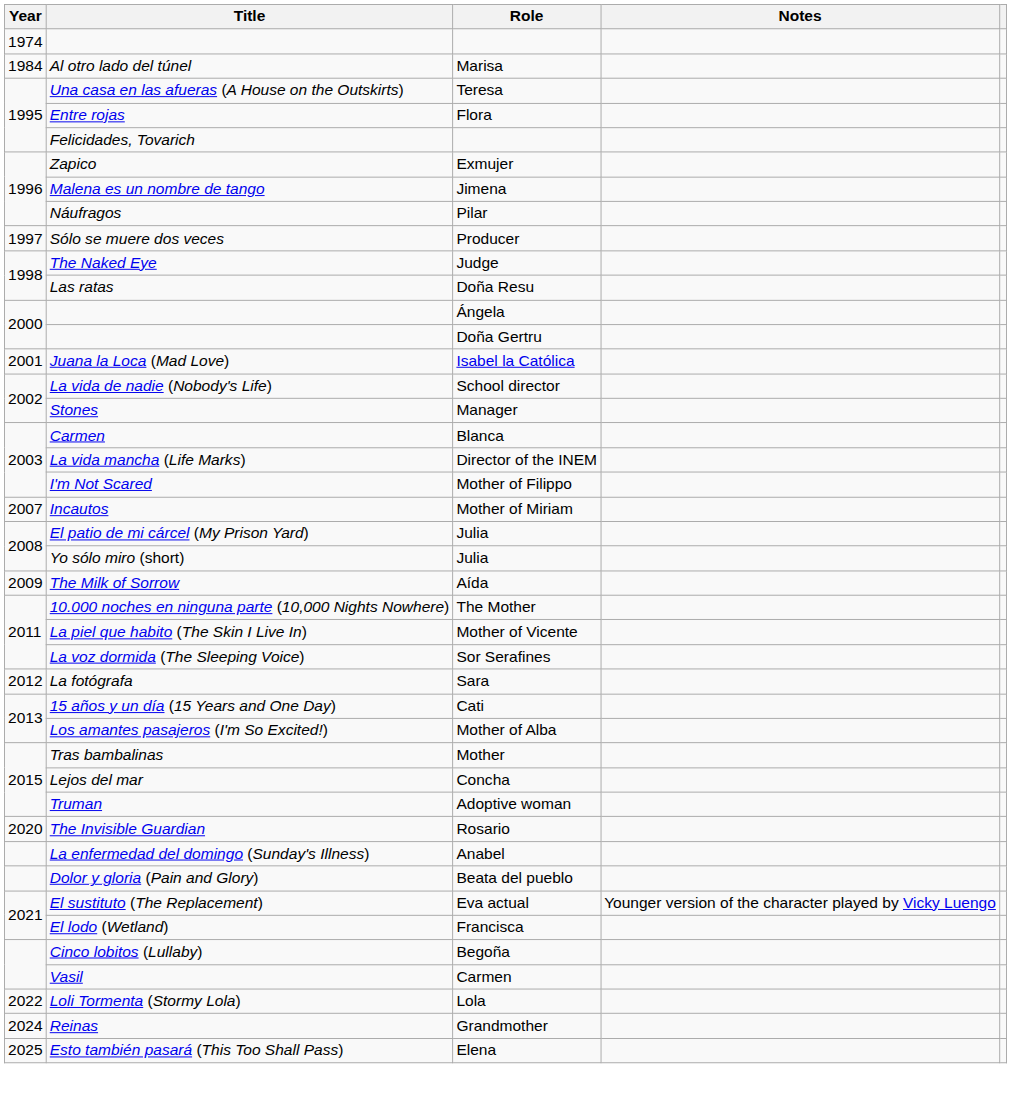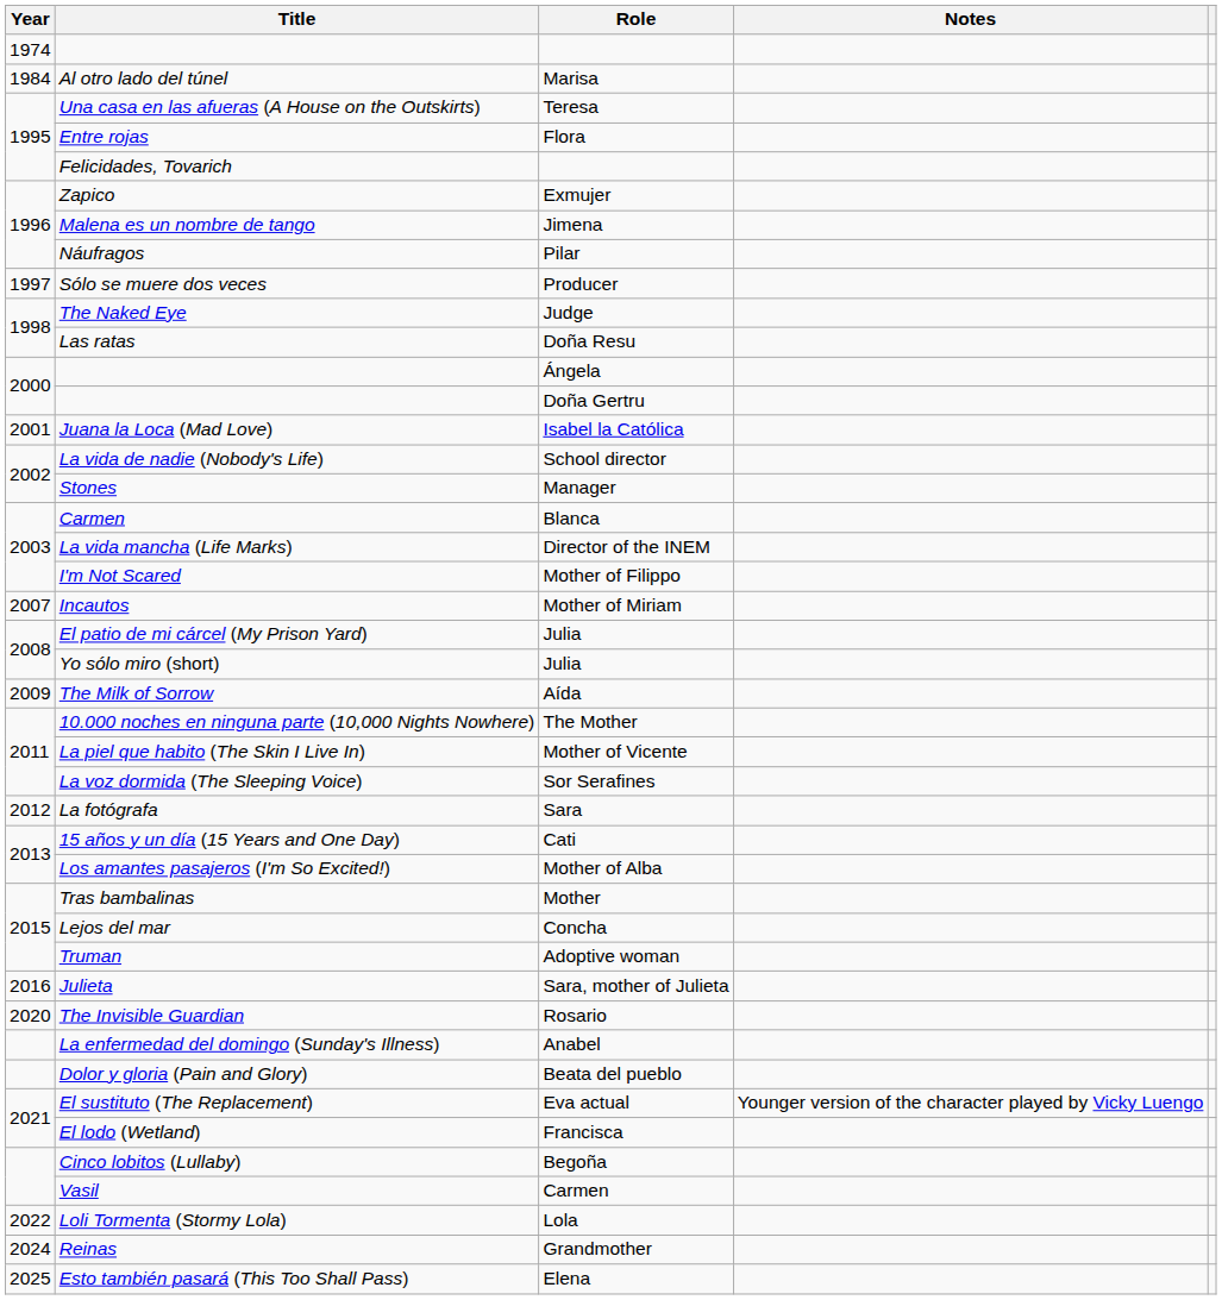+ row: 2016 | Julieta | Sara, mother of Julieta
